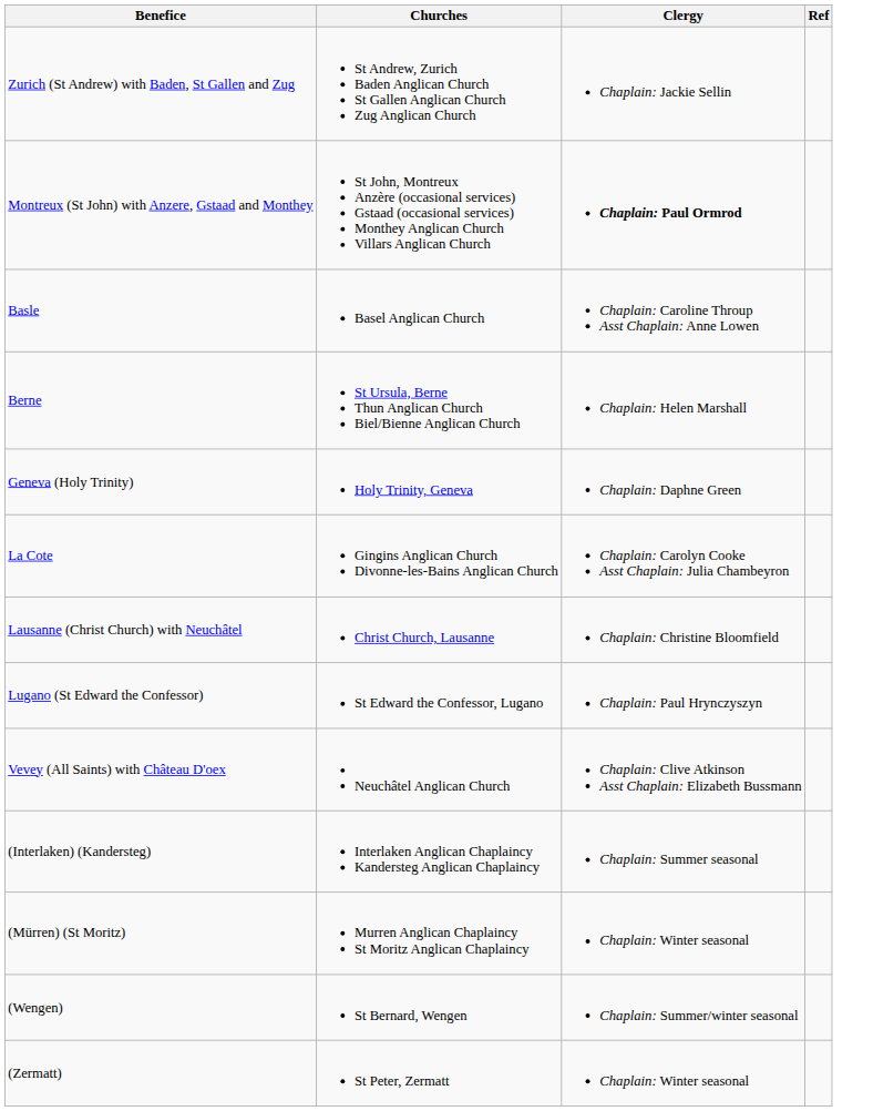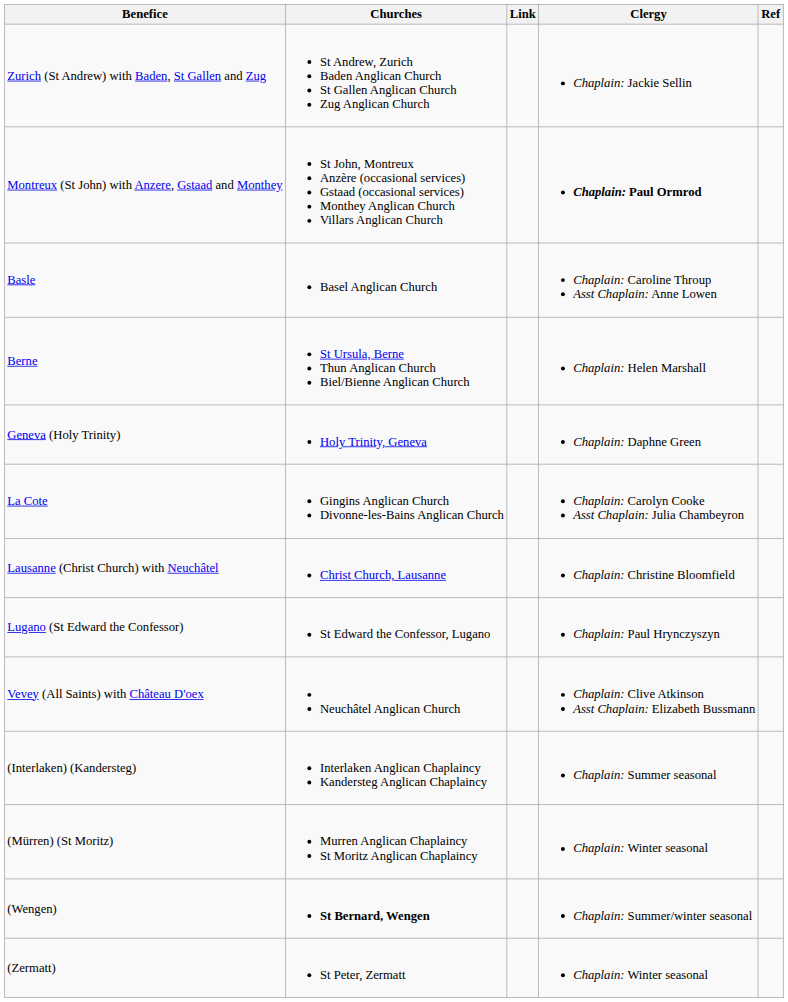+ column: Link
(Wengen) | Churches: normal -> bold
